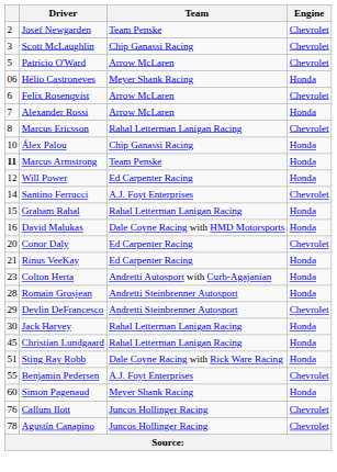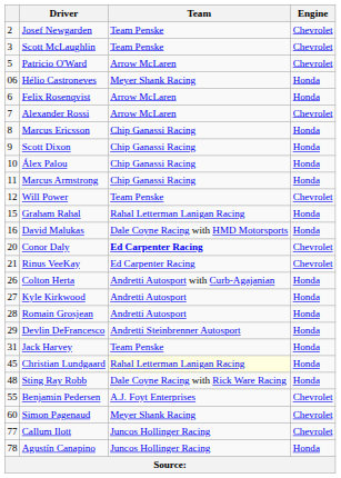Scott McLaughlin | Team: Chip Ganassi Racing -> Team Penske
Felix Rosenqvist | Engine: Chevrolet -> Honda
Alexander Rossi | Engine: Honda -> Chevrolet
Marcus Ericsson | Team: Rahal Letterman Lanigan Racing -> Chip Ganassi Racing
Marcus Ericsson | Engine: Chevrolet -> Honda
+ row: 9 | Scott Dixon | Chip Ganassi Racing | Honda
Marcus Armstrong | column 1: bold -> normal
Marcus Armstrong | Team: Team Penske -> Chip Ganassi Racing
Will Power | Team: Ed Carpenter Racing -> Team Penske
Will Power | Engine: Honda -> Chevrolet
- row: 14 | Santino Ferrucci | A.J. Foyt Enterprises | Chevrolet
Conor Daly | Team: normal -> bold
Rinus VeeKay | Engine: Honda -> Chevrolet
Colton Herta | column 1: 23 -> 26
+ row: 27 | Kyle Kirkwood | Andretti Autosport | Honda
Romain Grosjean | Team: Andretti Steinbrenner Autosport -> Andretti Autosport
Devlin DeFrancesco | Engine: Chevrolet -> Honda
Jack Harvey | column 1: 30 -> 31
Jack Harvey | Team: Rahal Letterman Lanigan Racing -> Team Penske
Christian Lundgaard | Team: no background -> lightyellow background
Sting Ray Robb | column 1: 51 -> 48
Simon Pagenaud | Engine: Honda -> Chevrolet
Callum Ilott | column 1: 76 -> 77
Agustín Canapino | Engine: Chevrolet -> Honda
